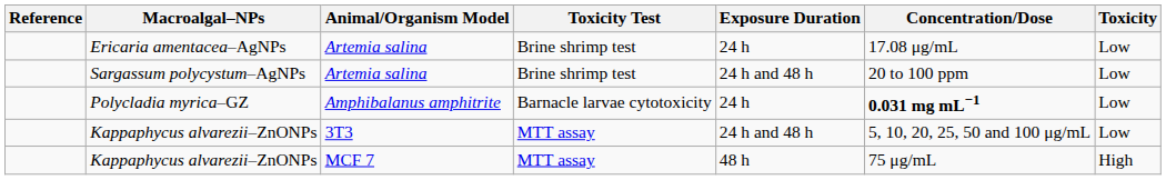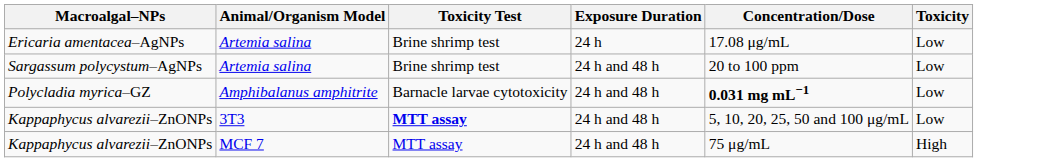- column: Reference
Polycladia myrica–GZ | Exposure Duration: 24 h -> 24 h and 48 h
Kappaphycus alvarezii–ZnONPs / 3T3 | Toxicity Test: normal -> bold
Kappaphycus alvarezii–ZnONPs / MCF 7 | Exposure Duration: 48 h -> 24 h and 48 h
